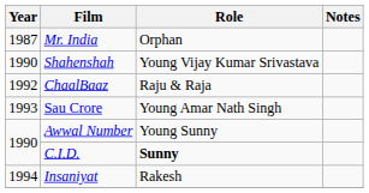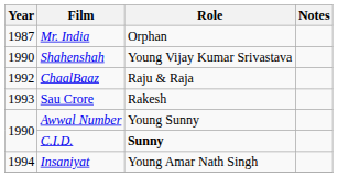Sau Crore | Role: Young Amar Nath Singh -> Rakesh
Insaniyat | Role: Rakesh -> Young Amar Nath Singh
